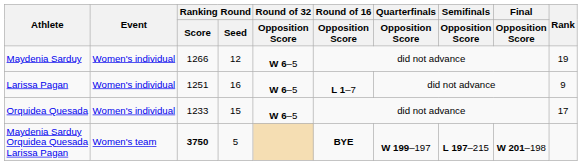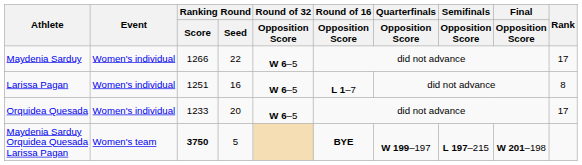Maydenia Sarduy | Ranking Round / Seed: 12 -> 22
Maydenia Sarduy | Rank: 19 -> 17
Larissa Pagan | Rank: 9 -> 8
Orquidea Quesada | Ranking Round / Seed: 15 -> 20
